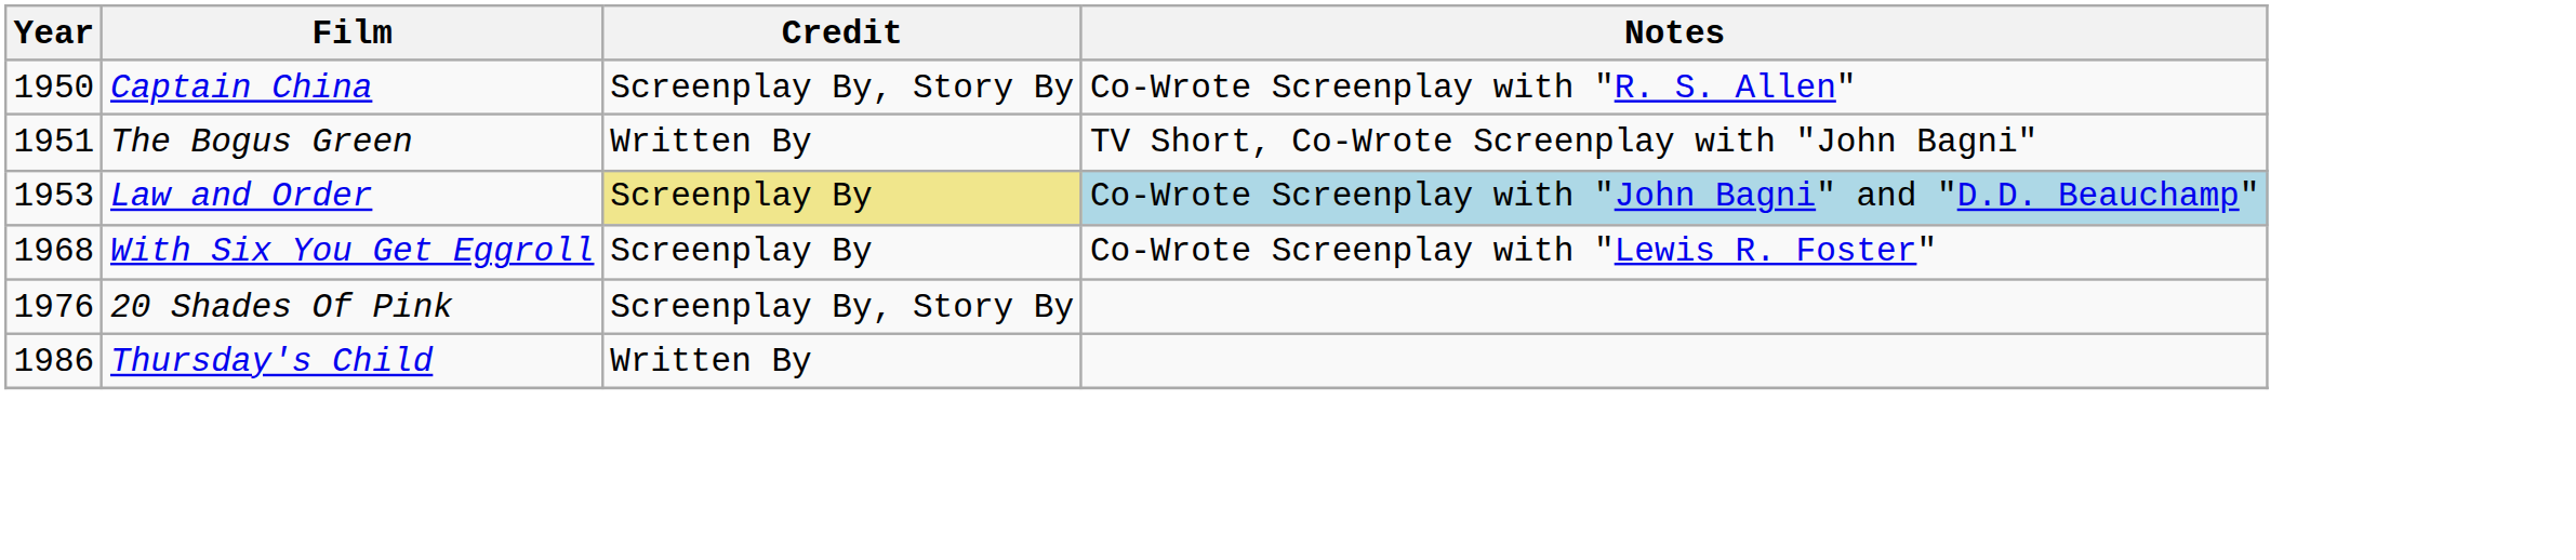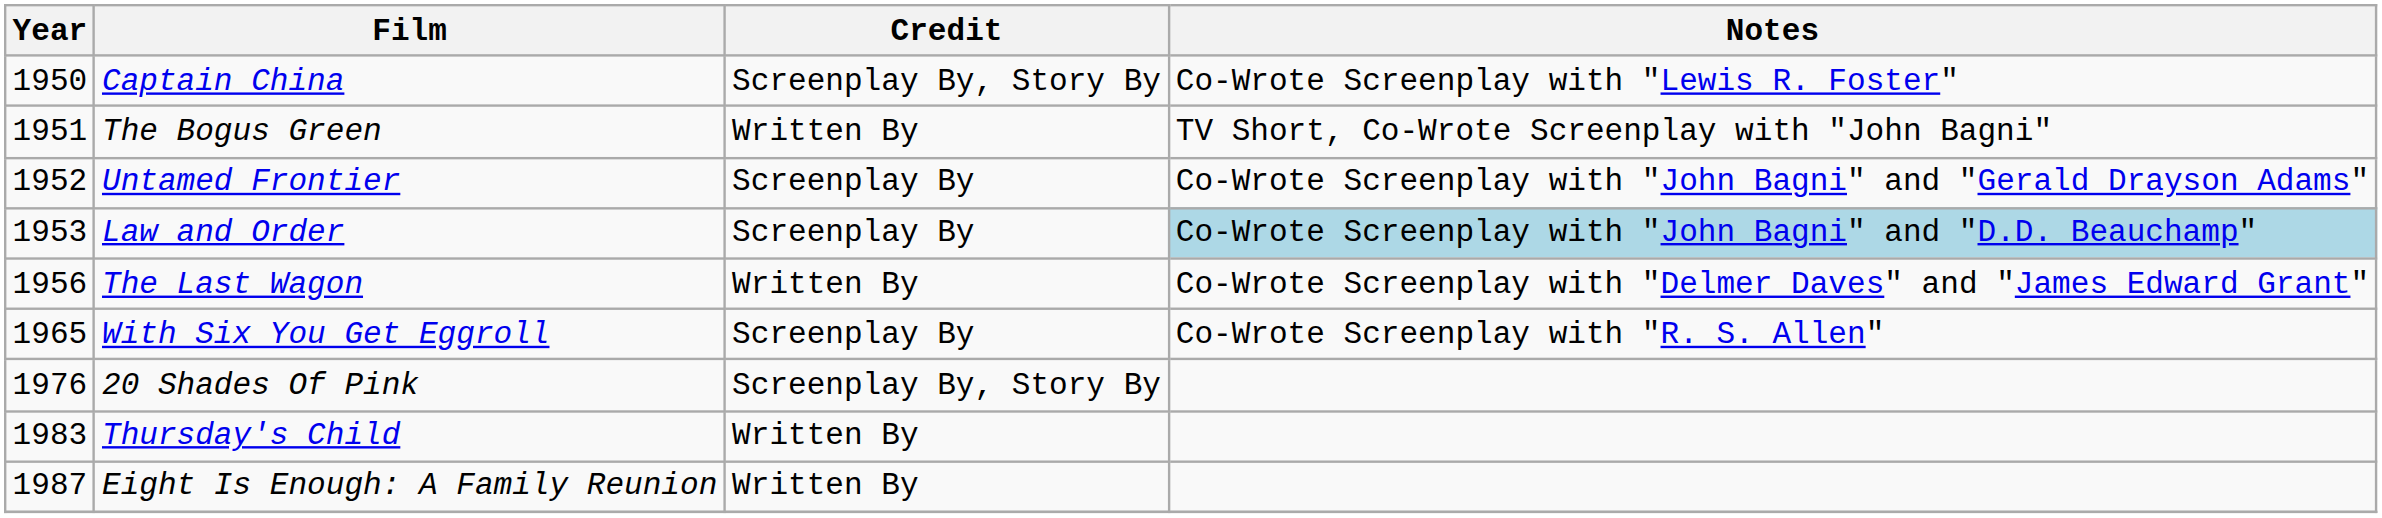Captain China | Notes: Co-Wrote Screenplay with "R. S. Allen" -> Co-Wrote Screenplay with "Lewis R. Foster"
+ row: 1952 | Untamed Frontier | Screenplay By | Co-Wrote Screenplay with "John Bagni" and "Gerald Drayson Adams"
Law and Order | Credit: khaki background -> no background
+ row: 1956 | The Last Wagon | Written By | Co-Wrote Screenplay with "Delmer Daves" and "James Edward Grant"
With Six You Get Eggroll | Year: 1968 -> 1965
With Six You Get Eggroll | Notes: Co-Wrote Screenplay with "Lewis R. Foster" -> Co-Wrote Screenplay with "R. S. Allen"
Thursday's Child | Year: 1986 -> 1983
+ row: 1987 | Eight Is Enough: A Family Reunion | Written By
